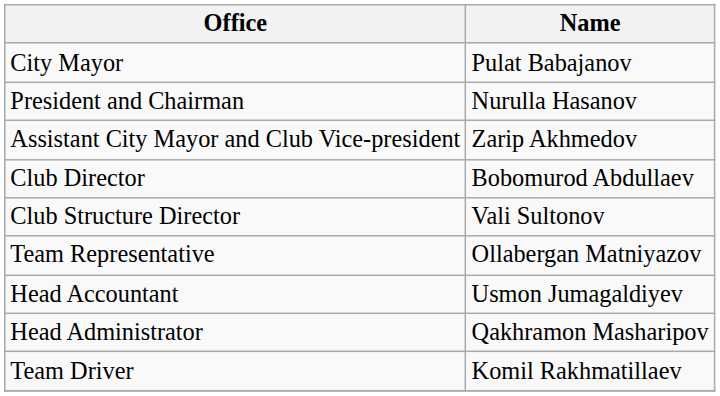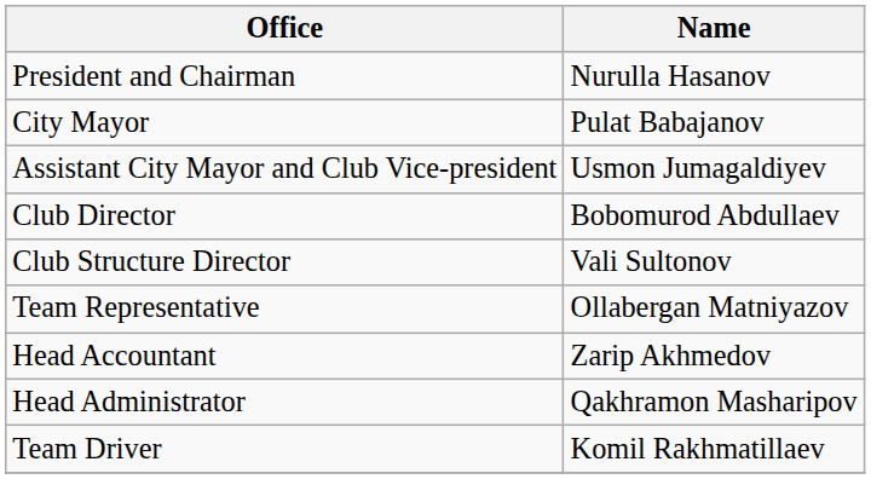rows swapped: City Mayor <-> President and Chairman
Assistant City Mayor and Club Vice-president | Name: Zarip Akhmedov -> Usmon Jumagaldiyev
Head Accountant | Name: Usmon Jumagaldiyev -> Zarip Akhmedov
